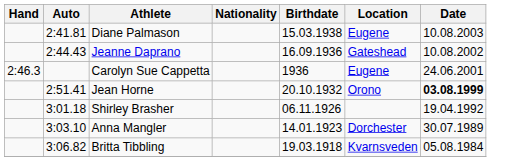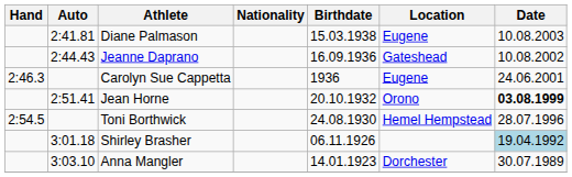+ row: 2:54.5 | Toni Borthwick | 24.08.1930 | Hemel Hempstead | 28.07.1996
Shirley Brasher | Date: no background -> lightblue background
- row: 3:06.82 | Britta Tibbling | 19.03.1918 | Kvarnsveden | 05.08.1984
